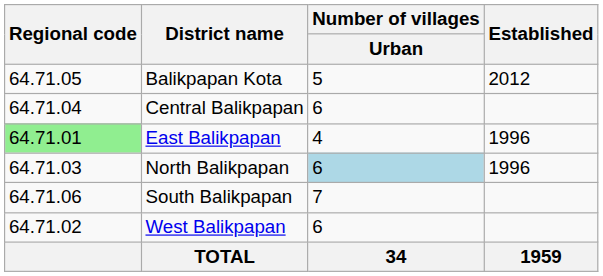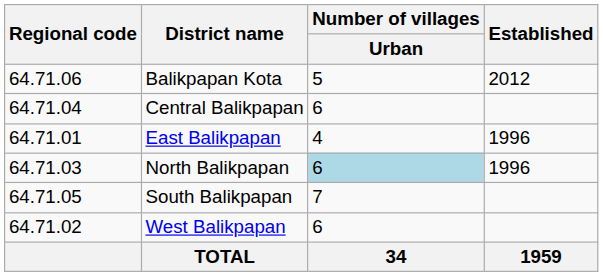Balikpapan Kota | Regional code: 64.71.05 -> 64.71.06
East Balikpapan | Regional code: lightgreen background -> no background
South Balikpapan | Regional code: 64.71.06 -> 64.71.05
